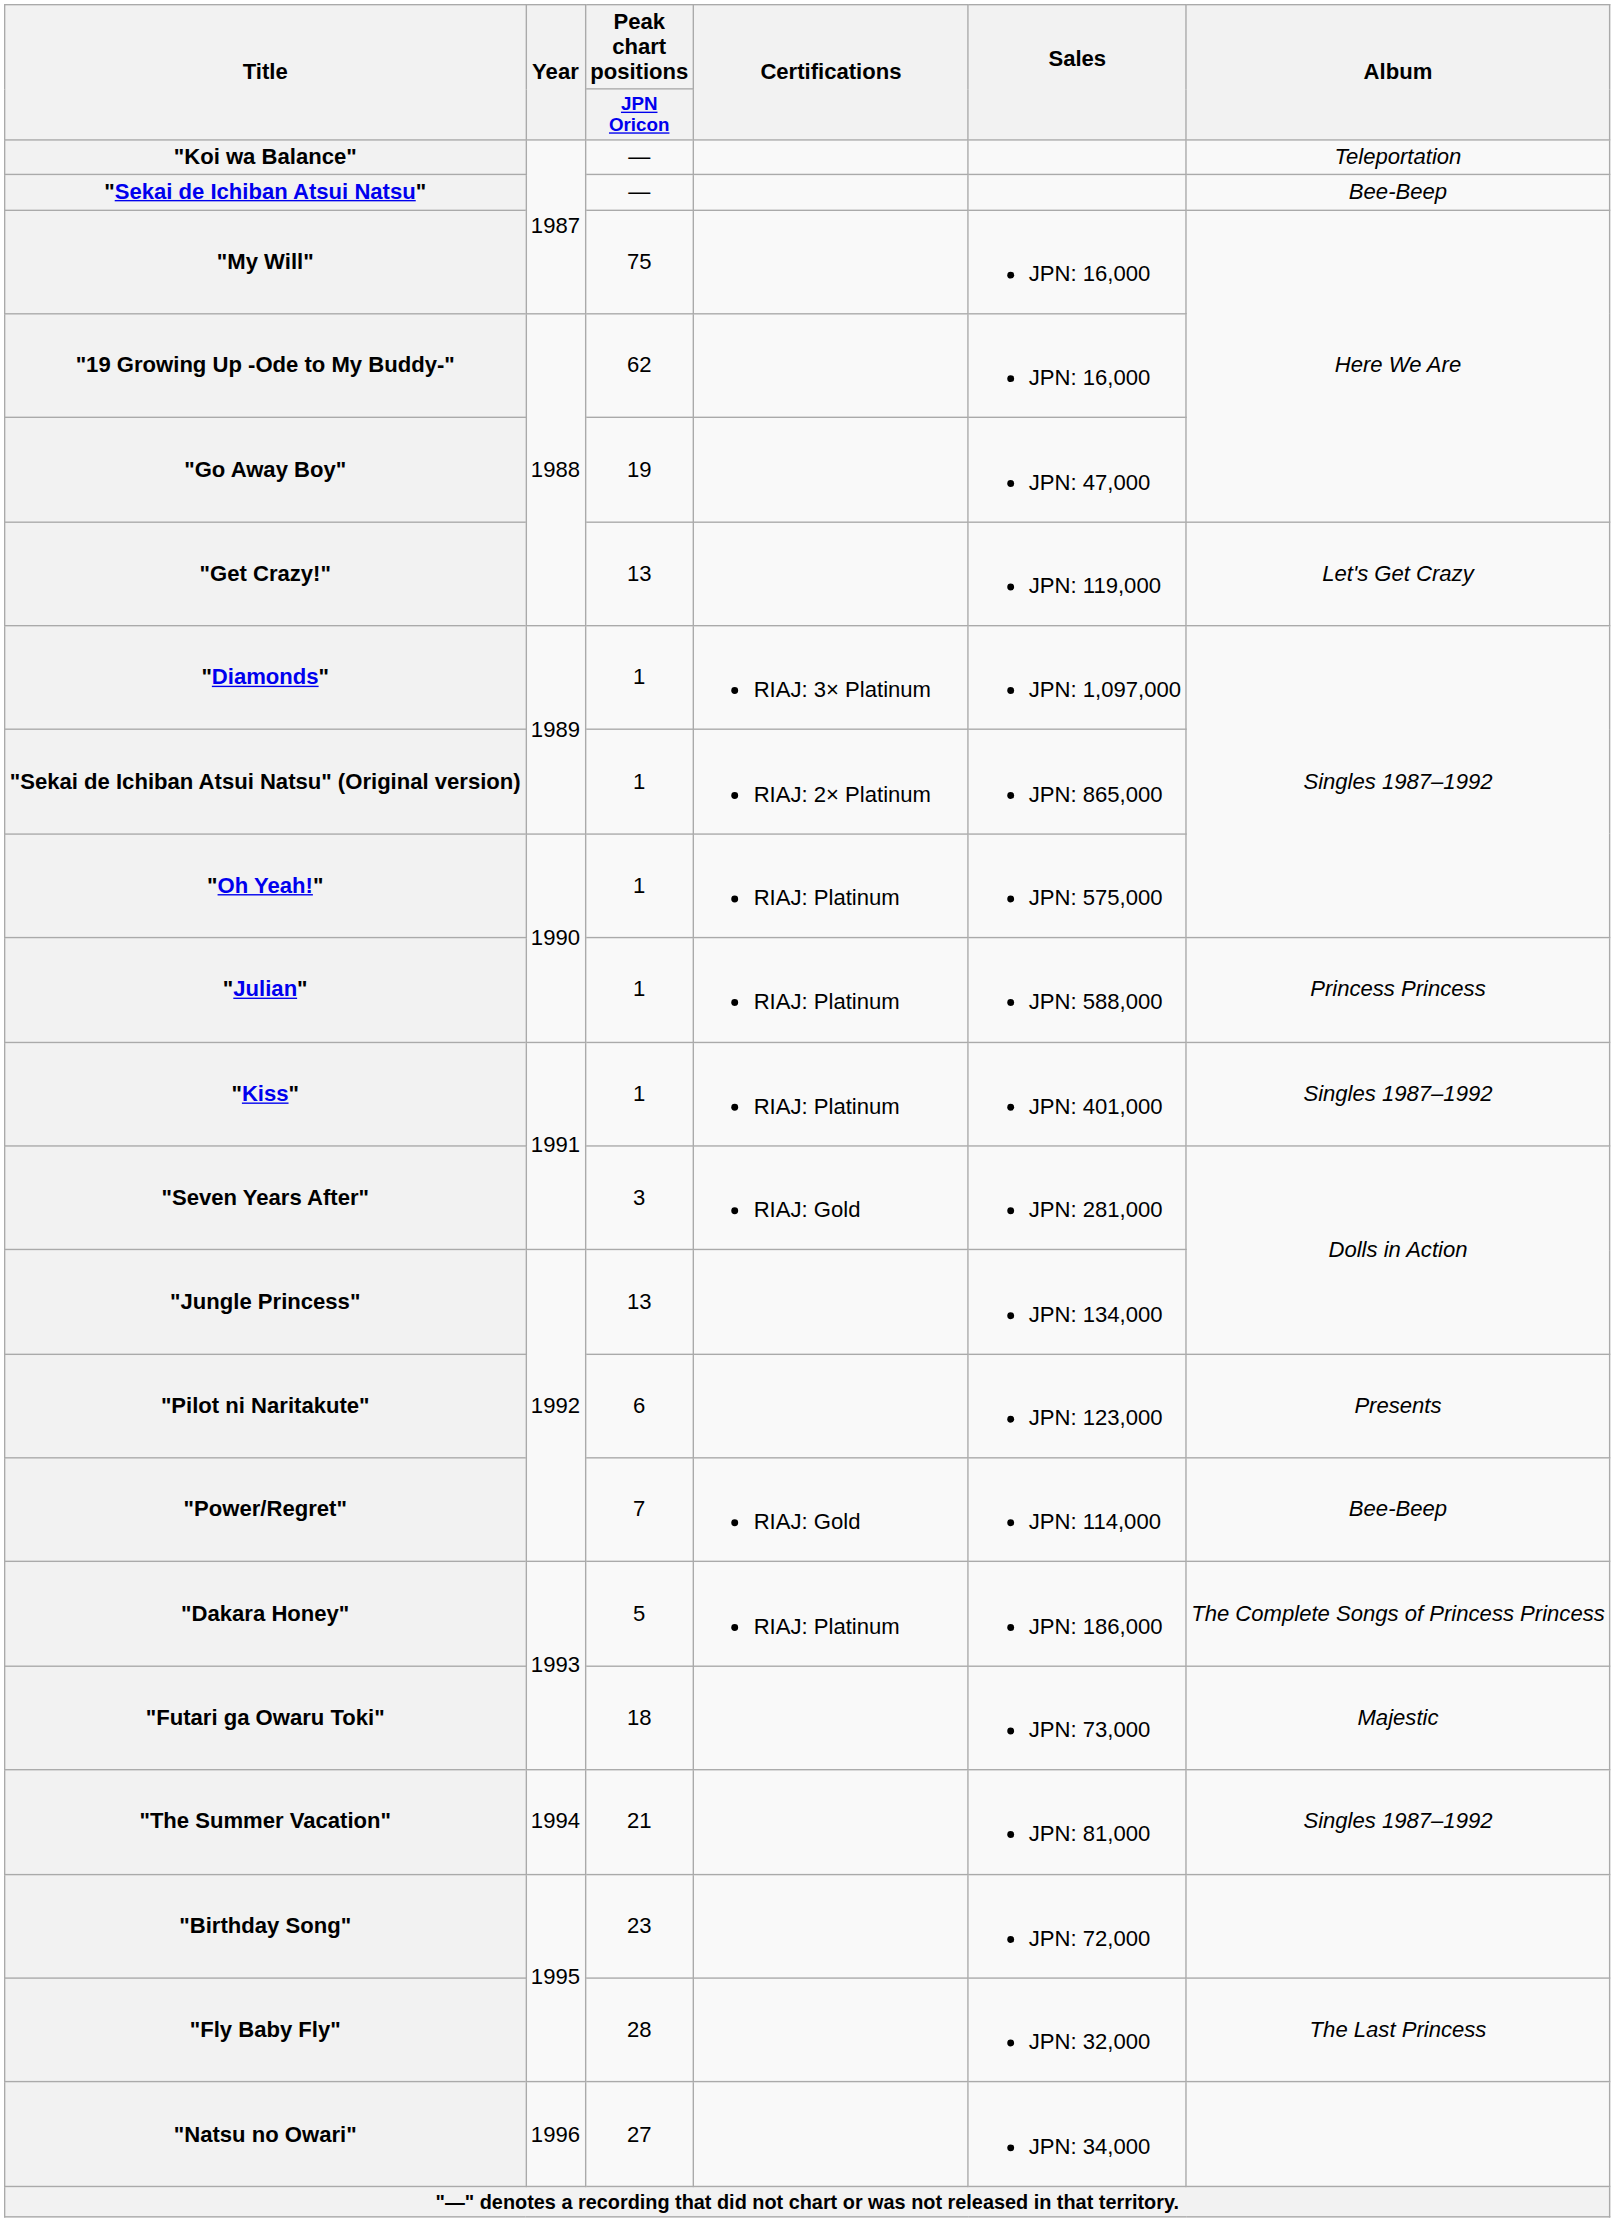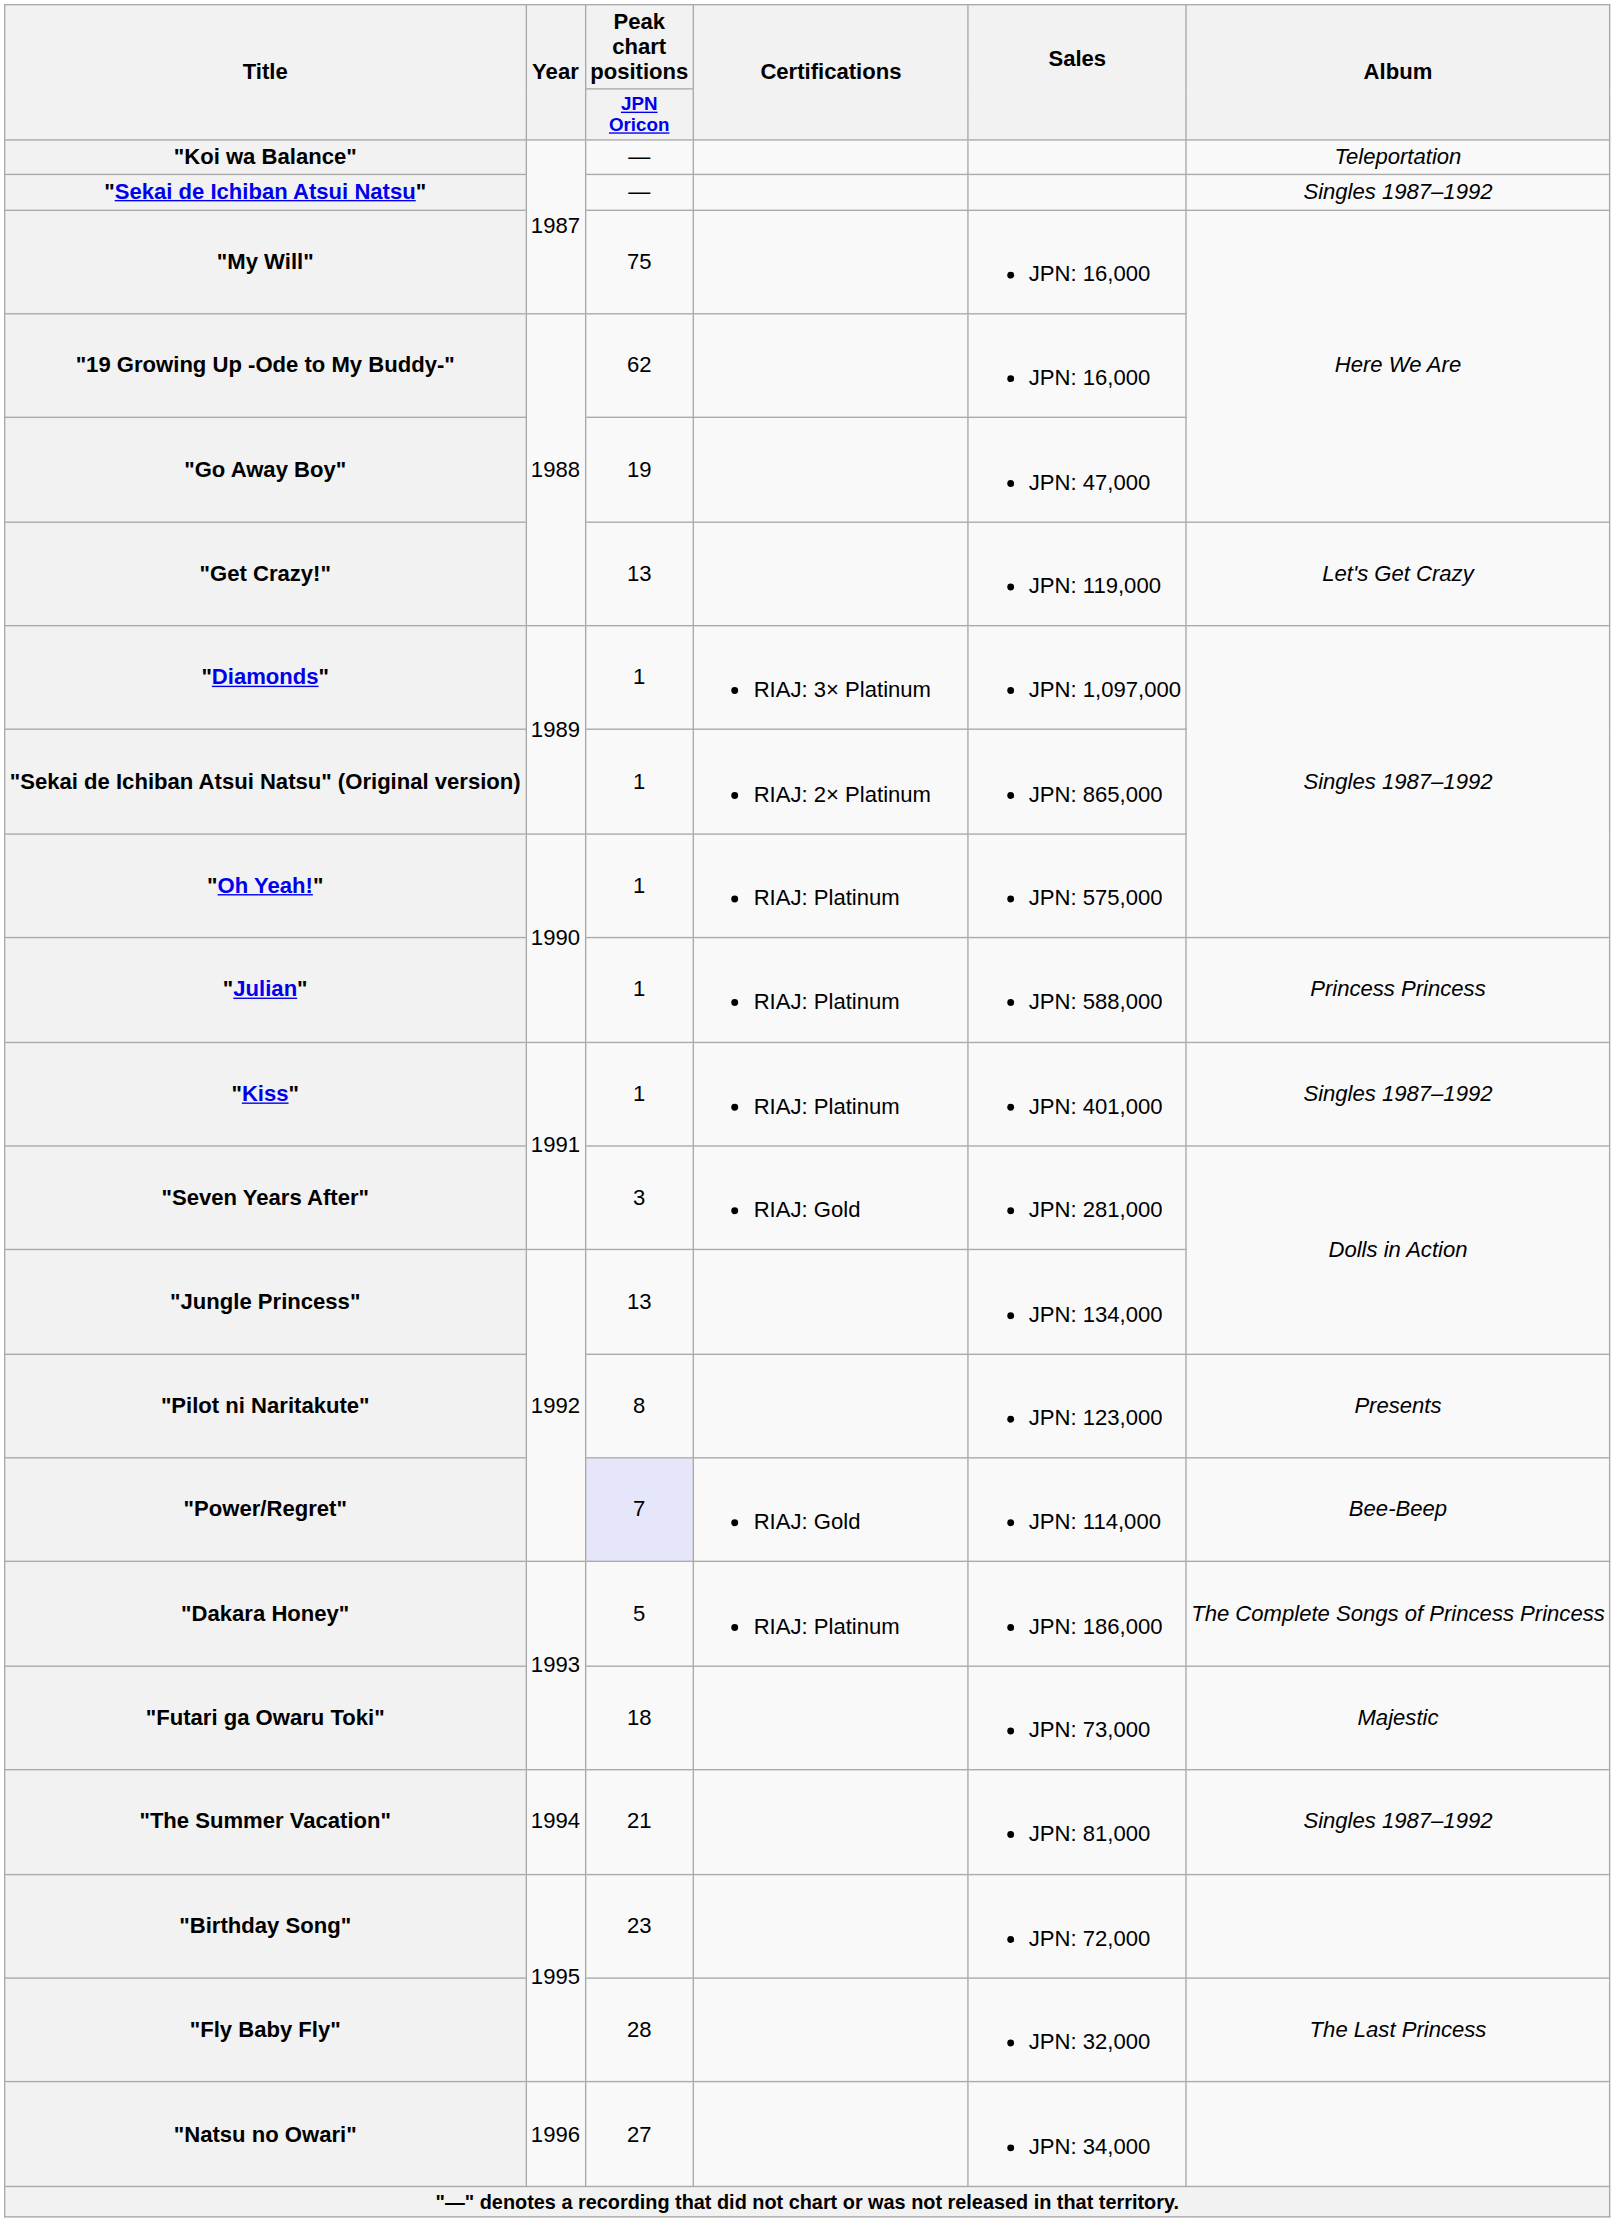"Sekai de Ichiban Atsui Natsu" | Album: Bee-Beep -> Singles 1987–1992
"Pilot ni Naritakute" | Peak chart positions / JPN Oricon: 6 -> 8
"Power/Regret" | Peak chart positions / JPN Oricon: no background -> lavender background
